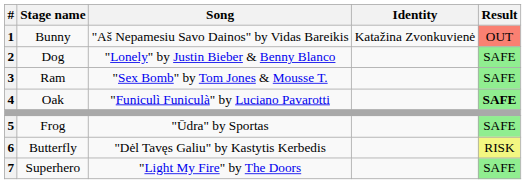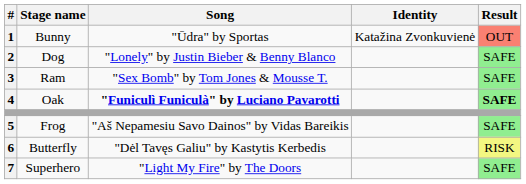Bunny | Song: "Aš Nepamesiu Savo Dainos" by Vidas Bareikis -> "Ūdra" by Sportas
Oak | Song: normal -> bold
Frog | Song: "Ūdra" by Sportas -> "Aš Nepamesiu Savo Dainos" by Vidas Bareikis
